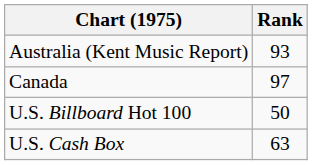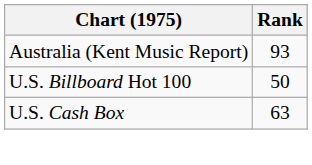- row: Canada | 97
